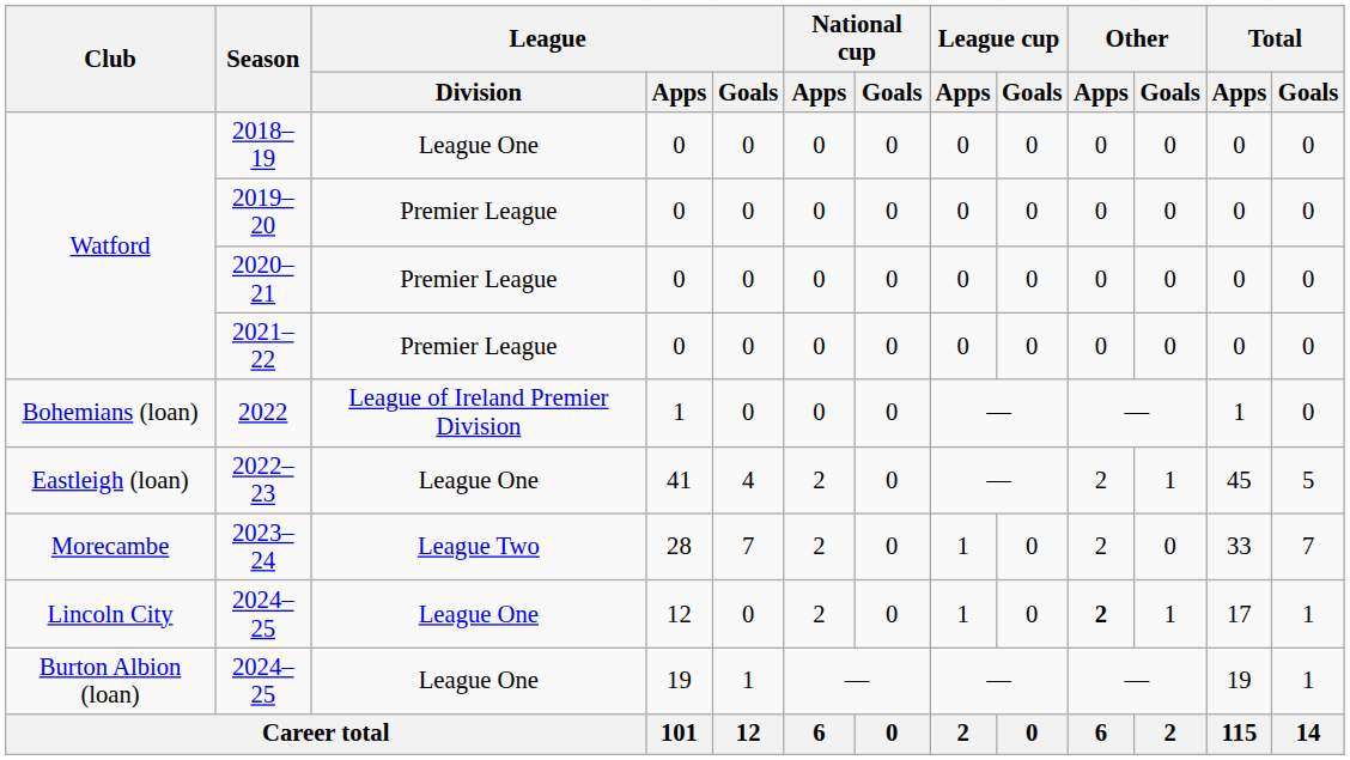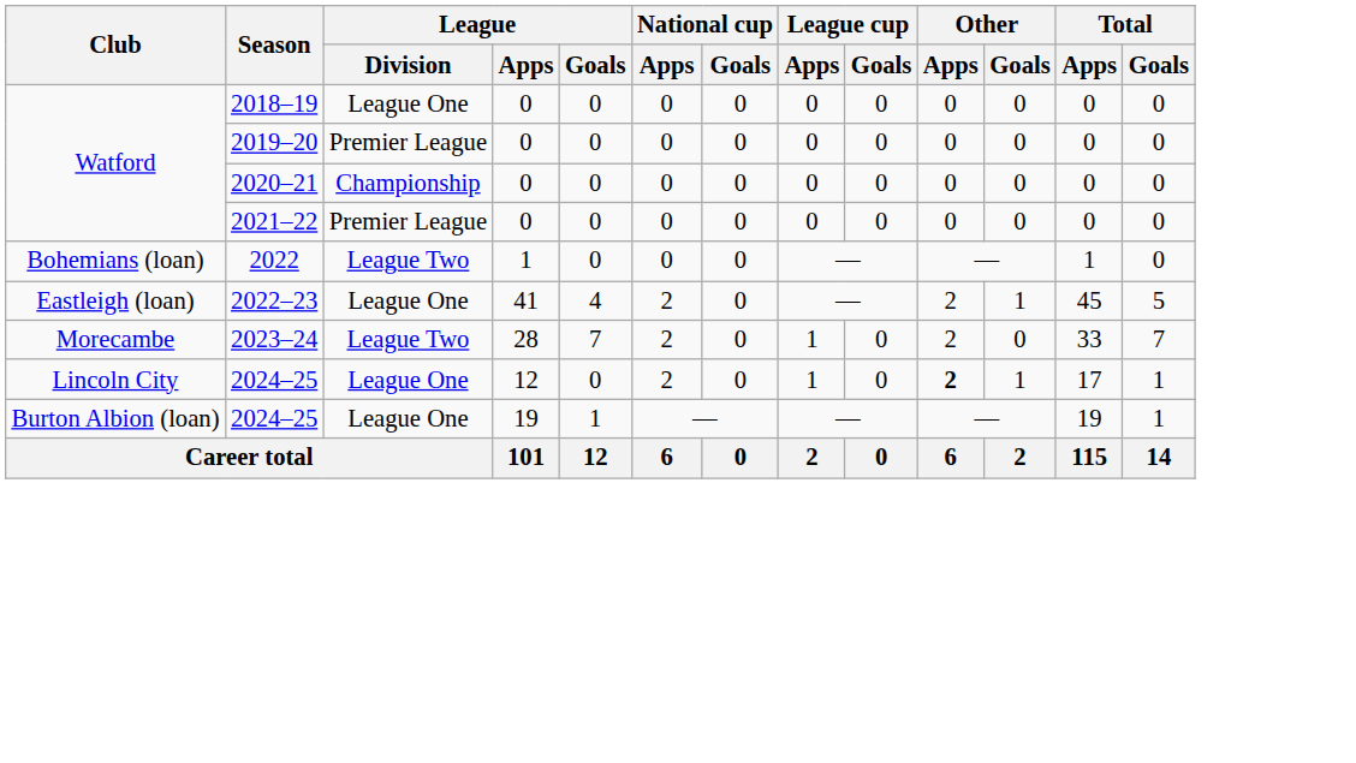2020–21 | League / Division: Premier League -> Championship
2022 | League / Division: League of Ireland Premier Division -> League Two
